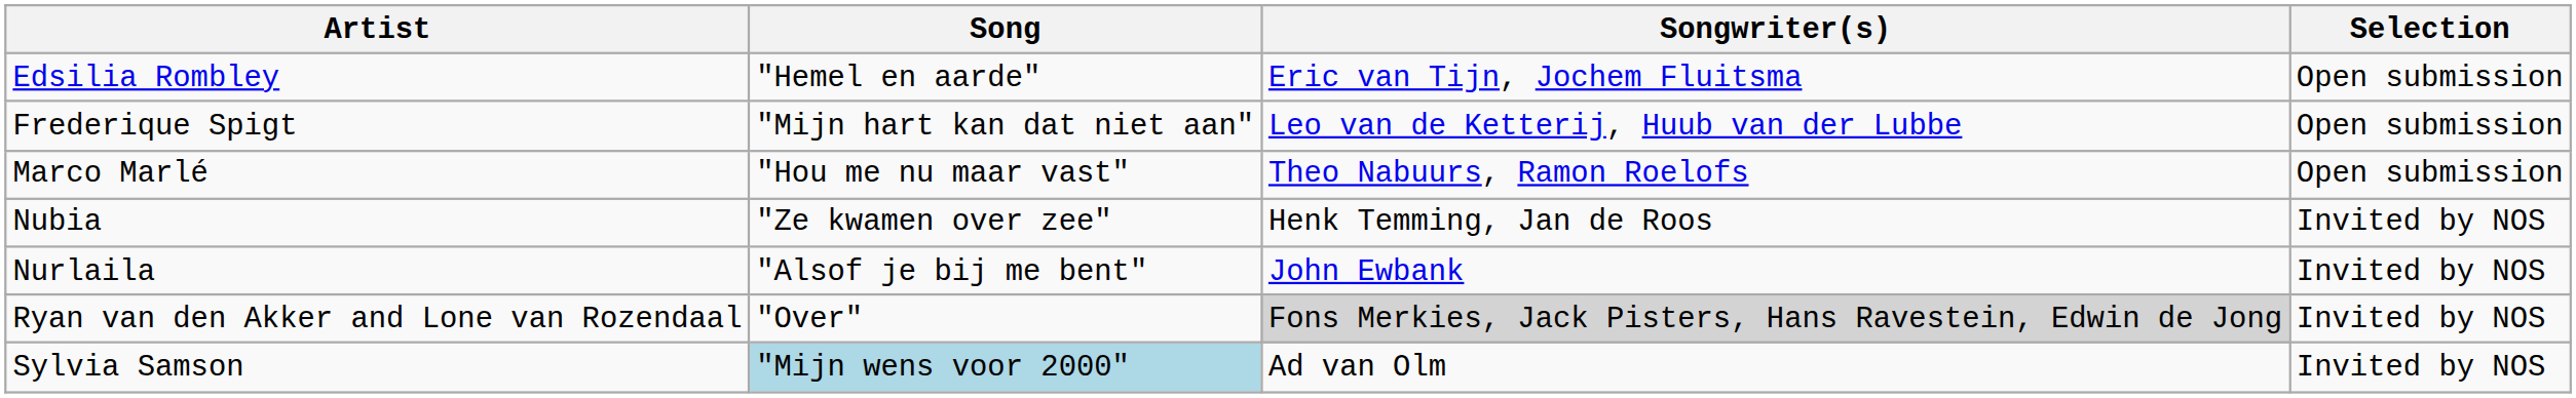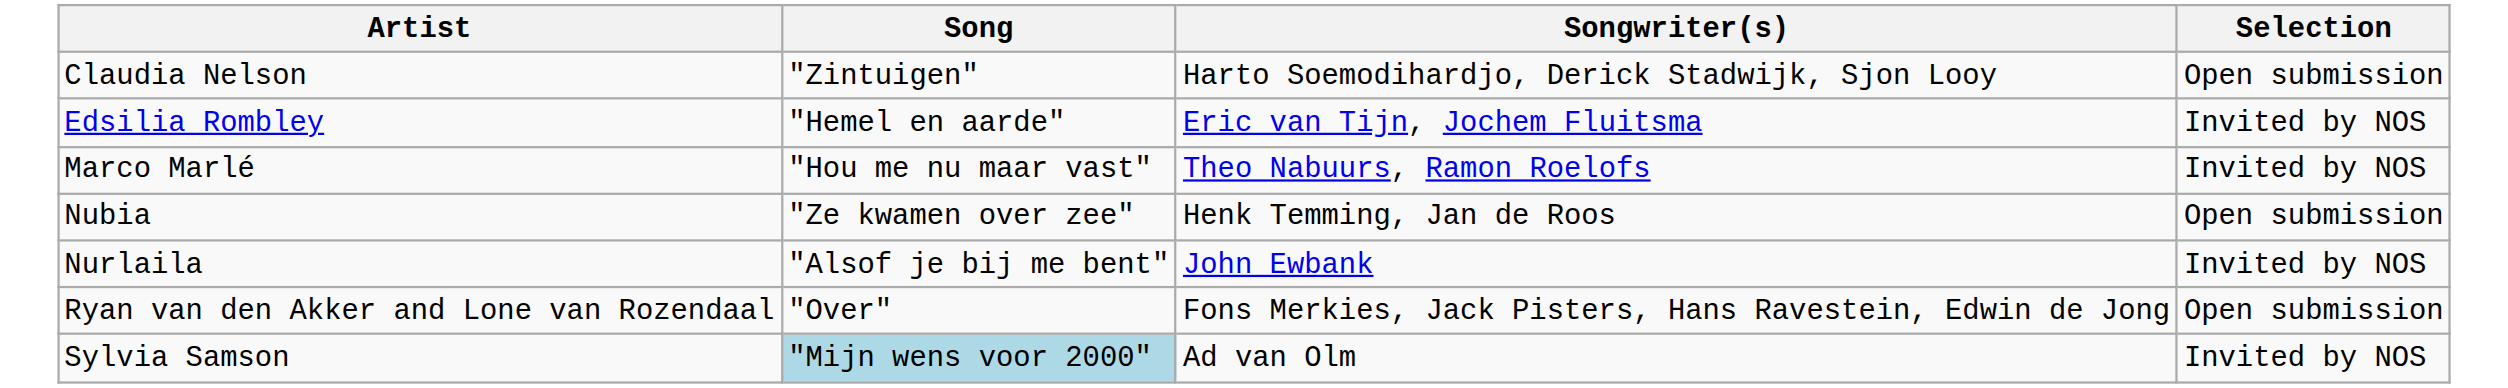+ row: Claudia Nelson | "Zintuigen" | Harto Soemodihardjo, Derick Stadwijk, Sjon Looy | Open submission
Edsilia Rombley | Selection: Open submission -> Invited by NOS
- row: Frederique Spigt | "Mijn hart kan dat niet aan" | Leo van de Ketterij, Huub van der Lubbe | Open submission
Marco Marlé | Selection: Open submission -> Invited by NOS
Nubia | Selection: Invited by NOS -> Open submission
Ryan van den Akker and Lone van Rozendaal | Songwriter(s): lightgrey background -> no background
Ryan van den Akker and Lone van Rozendaal | Selection: Invited by NOS -> Open submission
